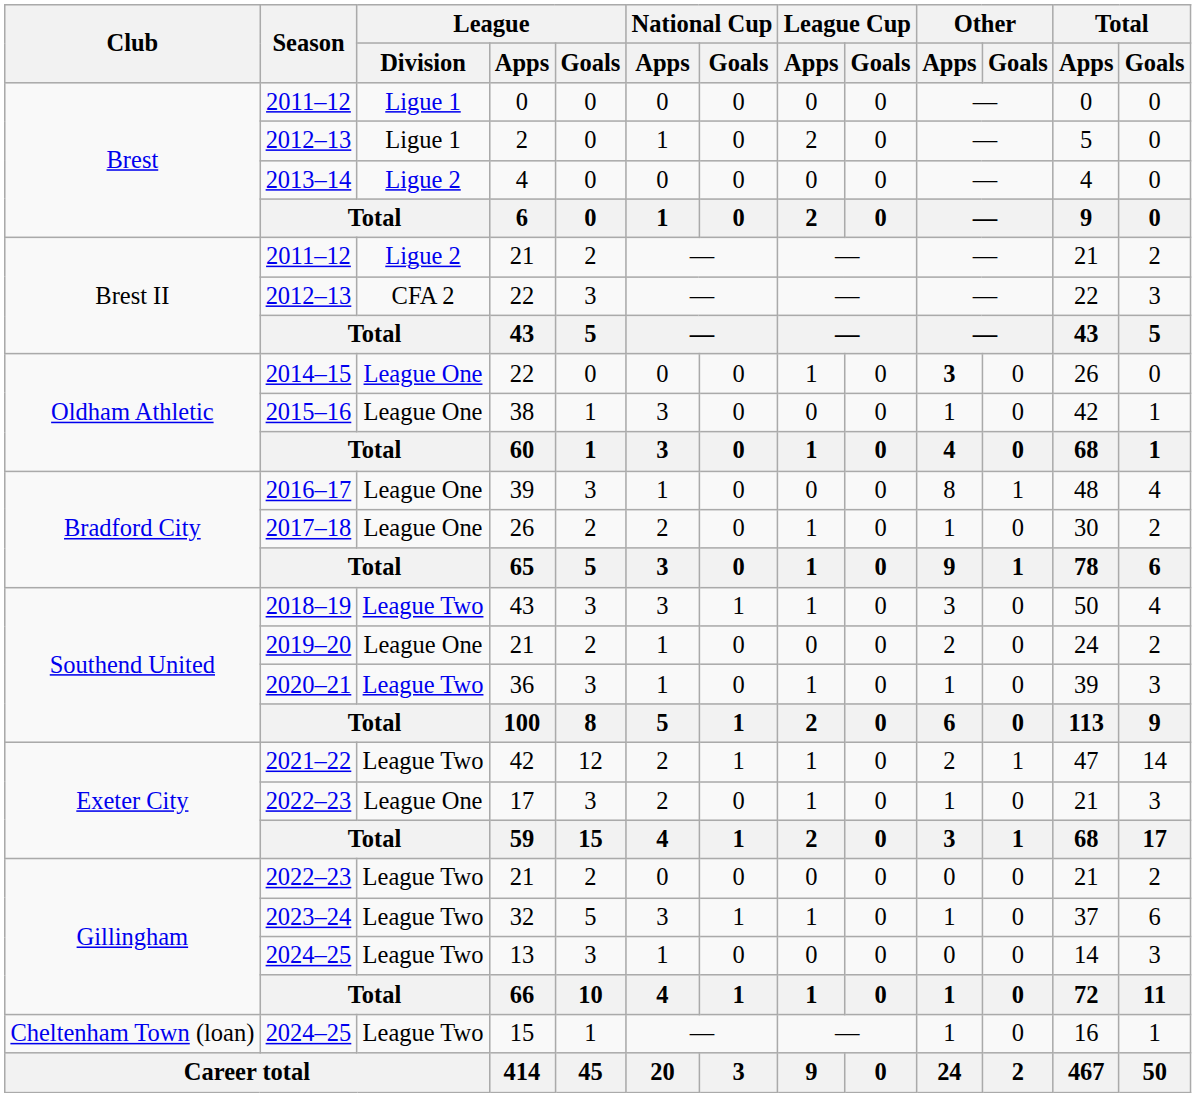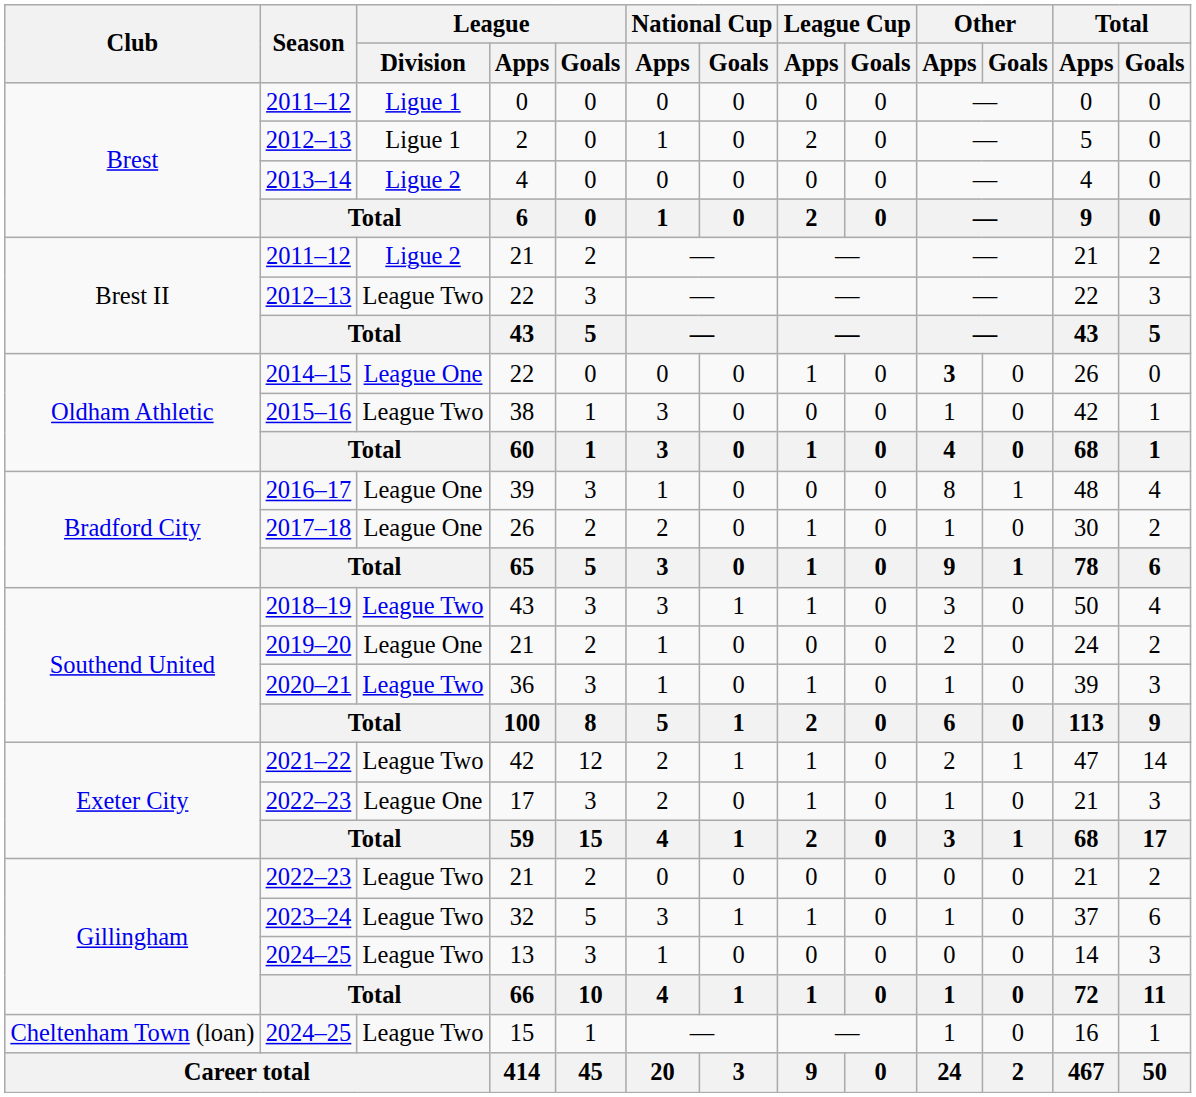2012–13 / 22 | League / Division: CFA 2 -> League Two
38 | League / Division: League One -> League Two
